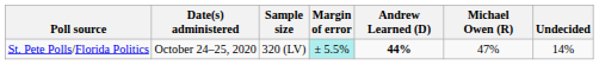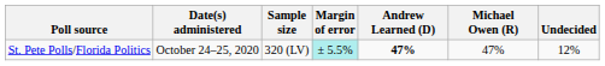St. Pete Polls/Florida Politics | Andrew Learned (D): 44% -> 47%
St. Pete Polls/Florida Politics | Undecided: 14% -> 12%
